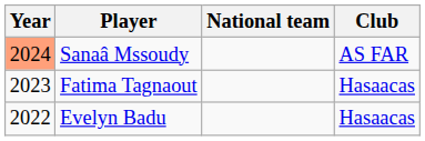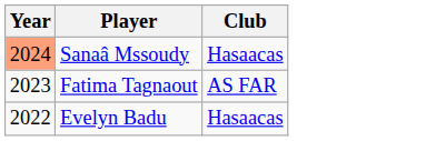- column: National team
Sanaâ Mssoudy | Club: AS FAR -> Hasaacas
Fatima Tagnaout | Club: Hasaacas -> AS FAR
